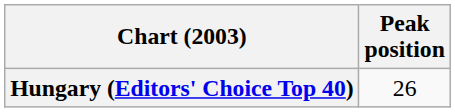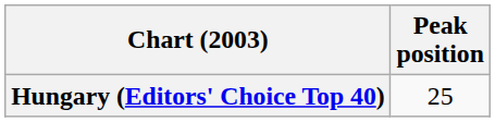Hungary (Editors' Choice Top 40) | Peak position: 26 -> 25
